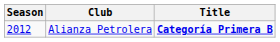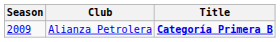Alianza Petrolera | Season: 2012 -> 2009
